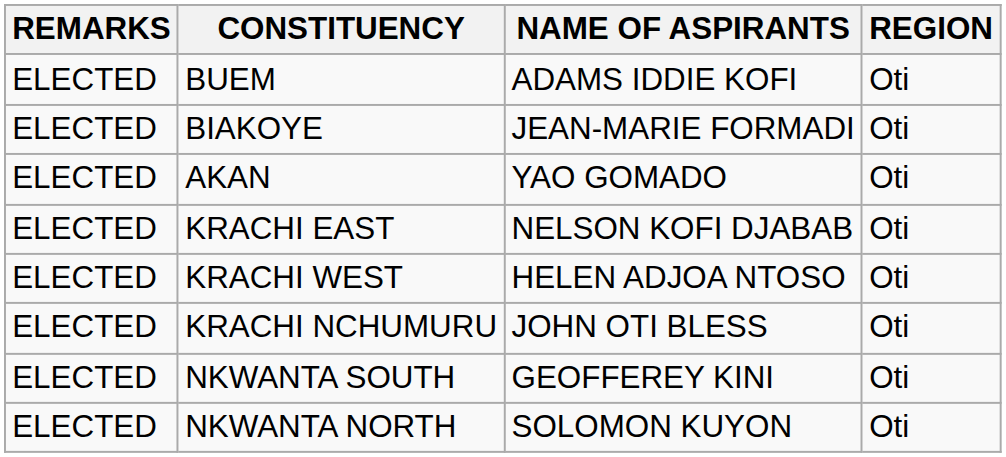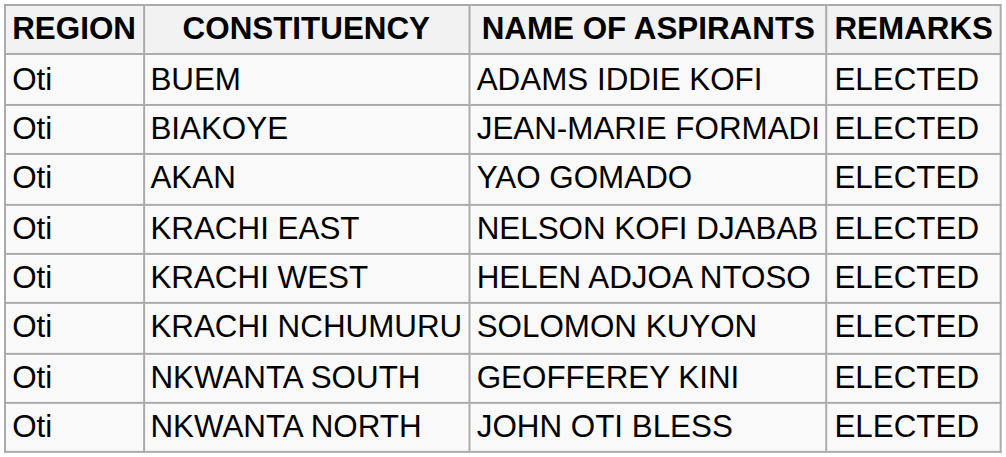columns swapped: REGION <-> REMARKS
KRACHI NCHUMURU | NAME OF ASPIRANTS: JOHN OTI BLESS -> SOLOMON KUYON
NKWANTA NORTH | NAME OF ASPIRANTS: SOLOMON KUYON -> JOHN OTI BLESS
